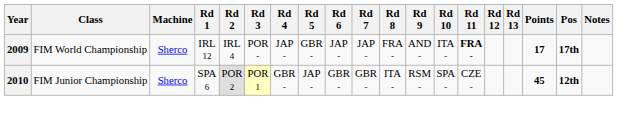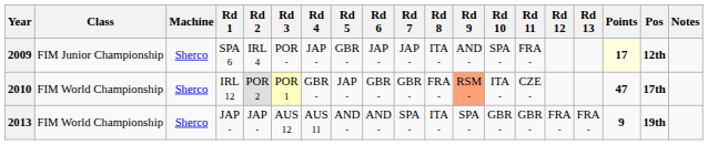2009 | Class: FIM World Championship -> FIM Junior Championship
2009 | Rd 1: IRL 12 -> SPA 6
2009 | Rd 8: FRA - -> ITA -
2009 | Rd 10: ITA - -> SPA -
2009 | Rd 11: bold -> normal
2009 | Points: no background -> lightyellow background
2009 | Pos: 17th -> 12th
2010 | Class: FIM Junior Championship -> FIM World Championship
2010 | Rd 1: SPA 6 -> IRL 12
2010 | Rd 8: ITA - -> FRA -
2010 | Rd 9: no background -> lightsalmon background
2010 | Rd 10: SPA - -> ITA -
2010 | Points: 45 -> 47
2010 | Pos: 12th -> 17th
+ row: 2013 | FIM World Championship | Sherco | JAP - | JAP - | AUS 12 | AUS 11 | AND - | AND - | SPA - | ITA - | SPA - | GBR - | GBR - | FRA - | FRA - | 9 | 19th
